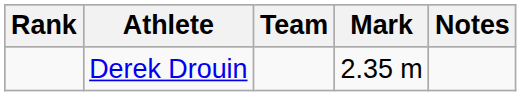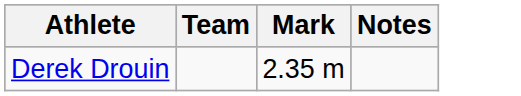- column: Rank
